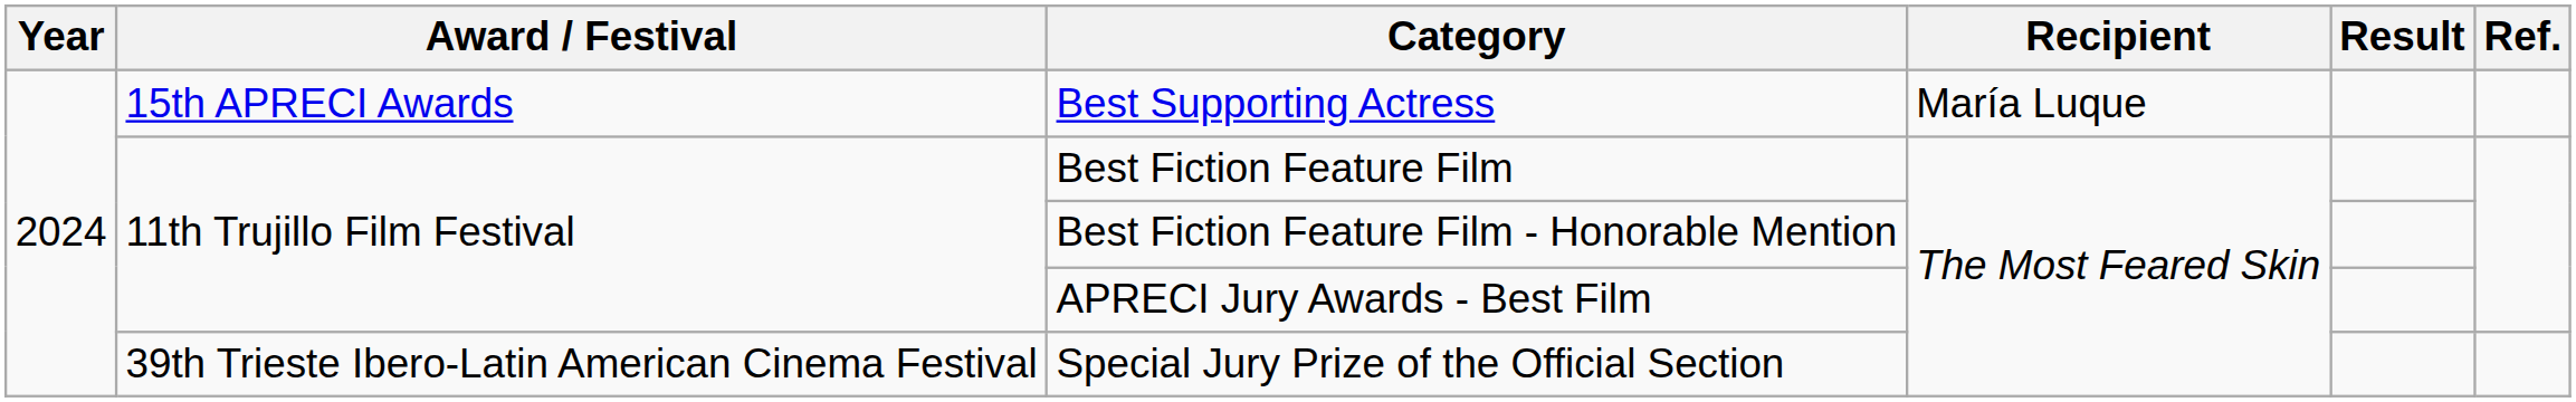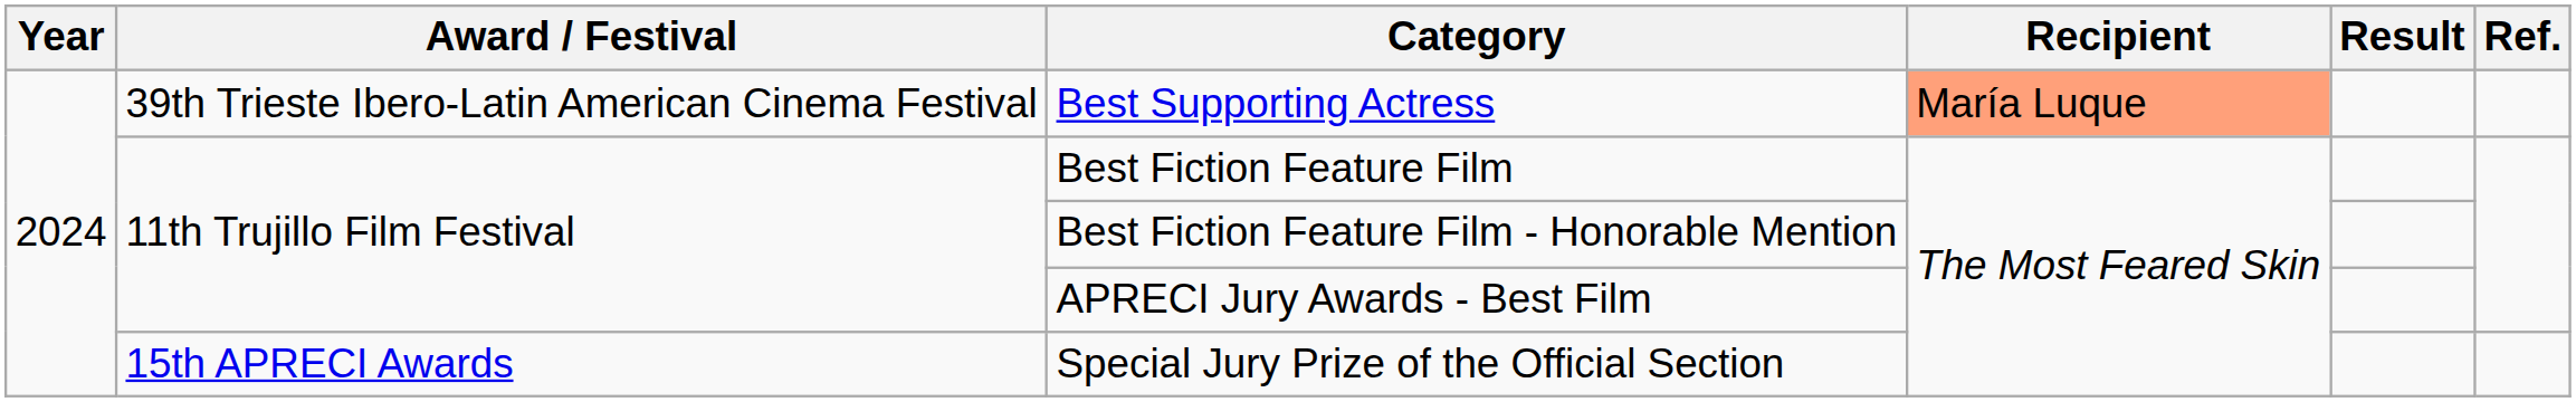Best Supporting Actress | Award / Festival: 15th APRECI Awards -> 39th Trieste Ibero-Latin American Cinema Festival
Best Supporting Actress | Recipient: no background -> lightsalmon background
Special Jury Prize of the Official Section | Award / Festival: 39th Trieste Ibero-Latin American Cinema Festival -> 15th APRECI Awards
